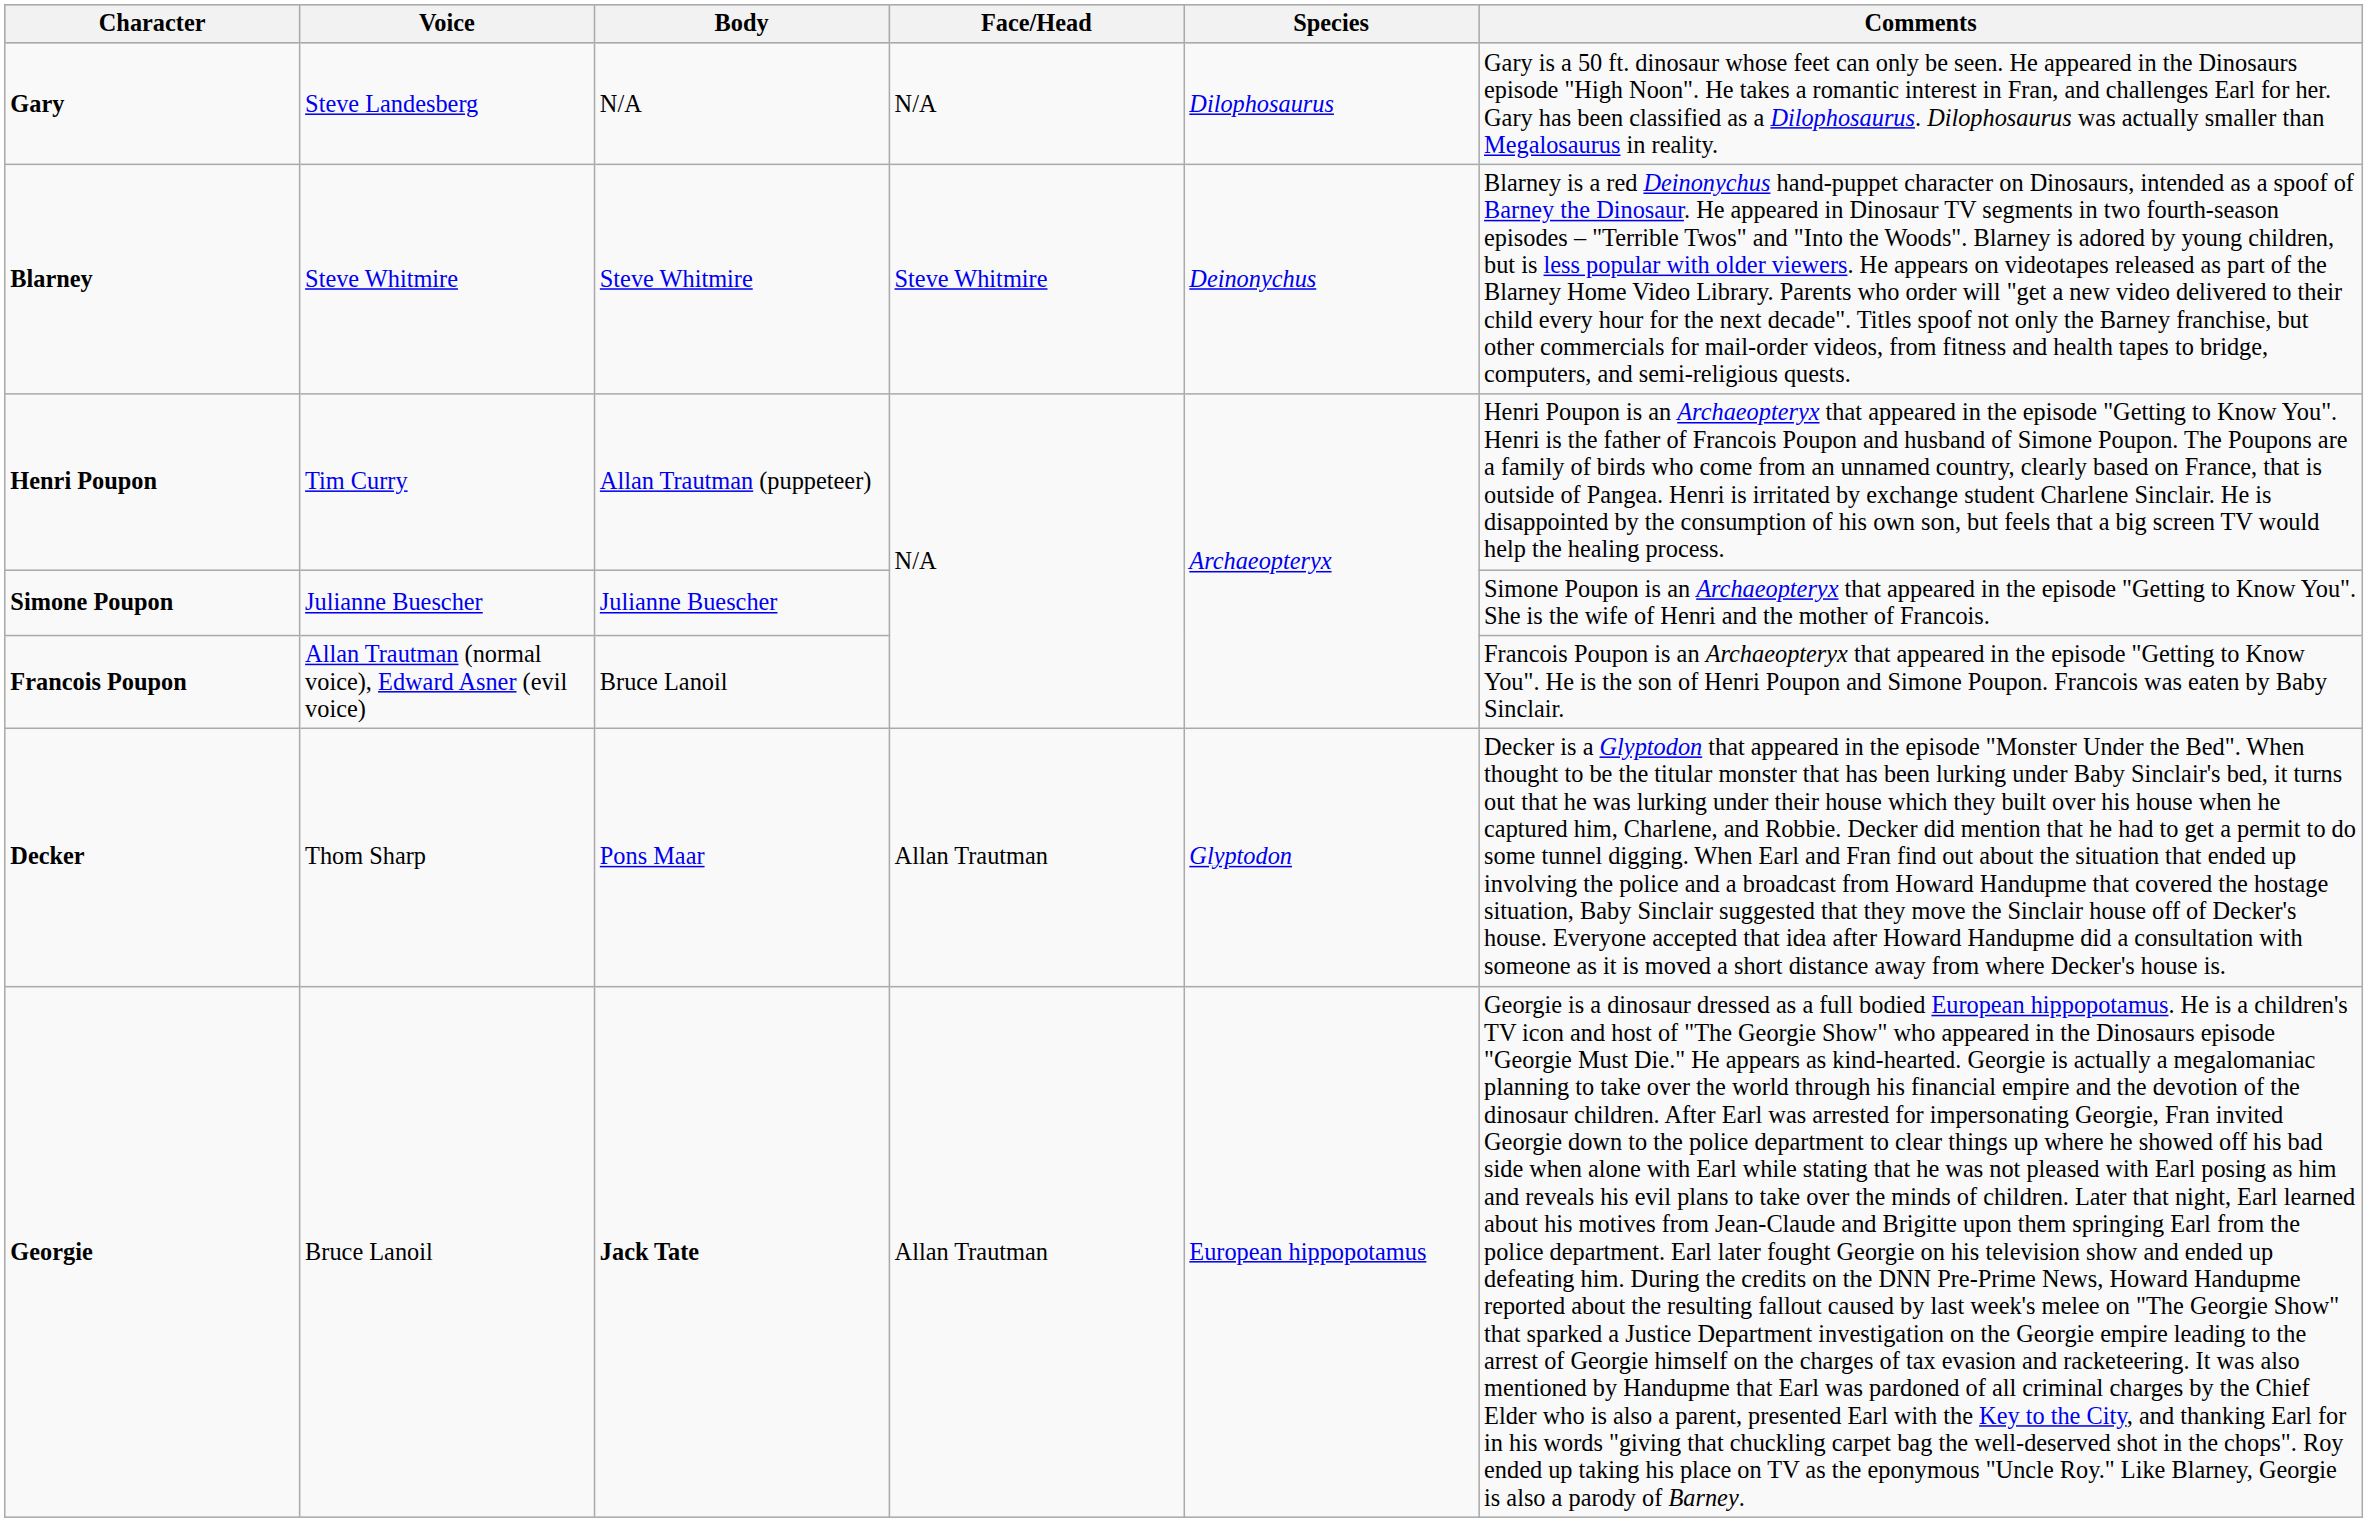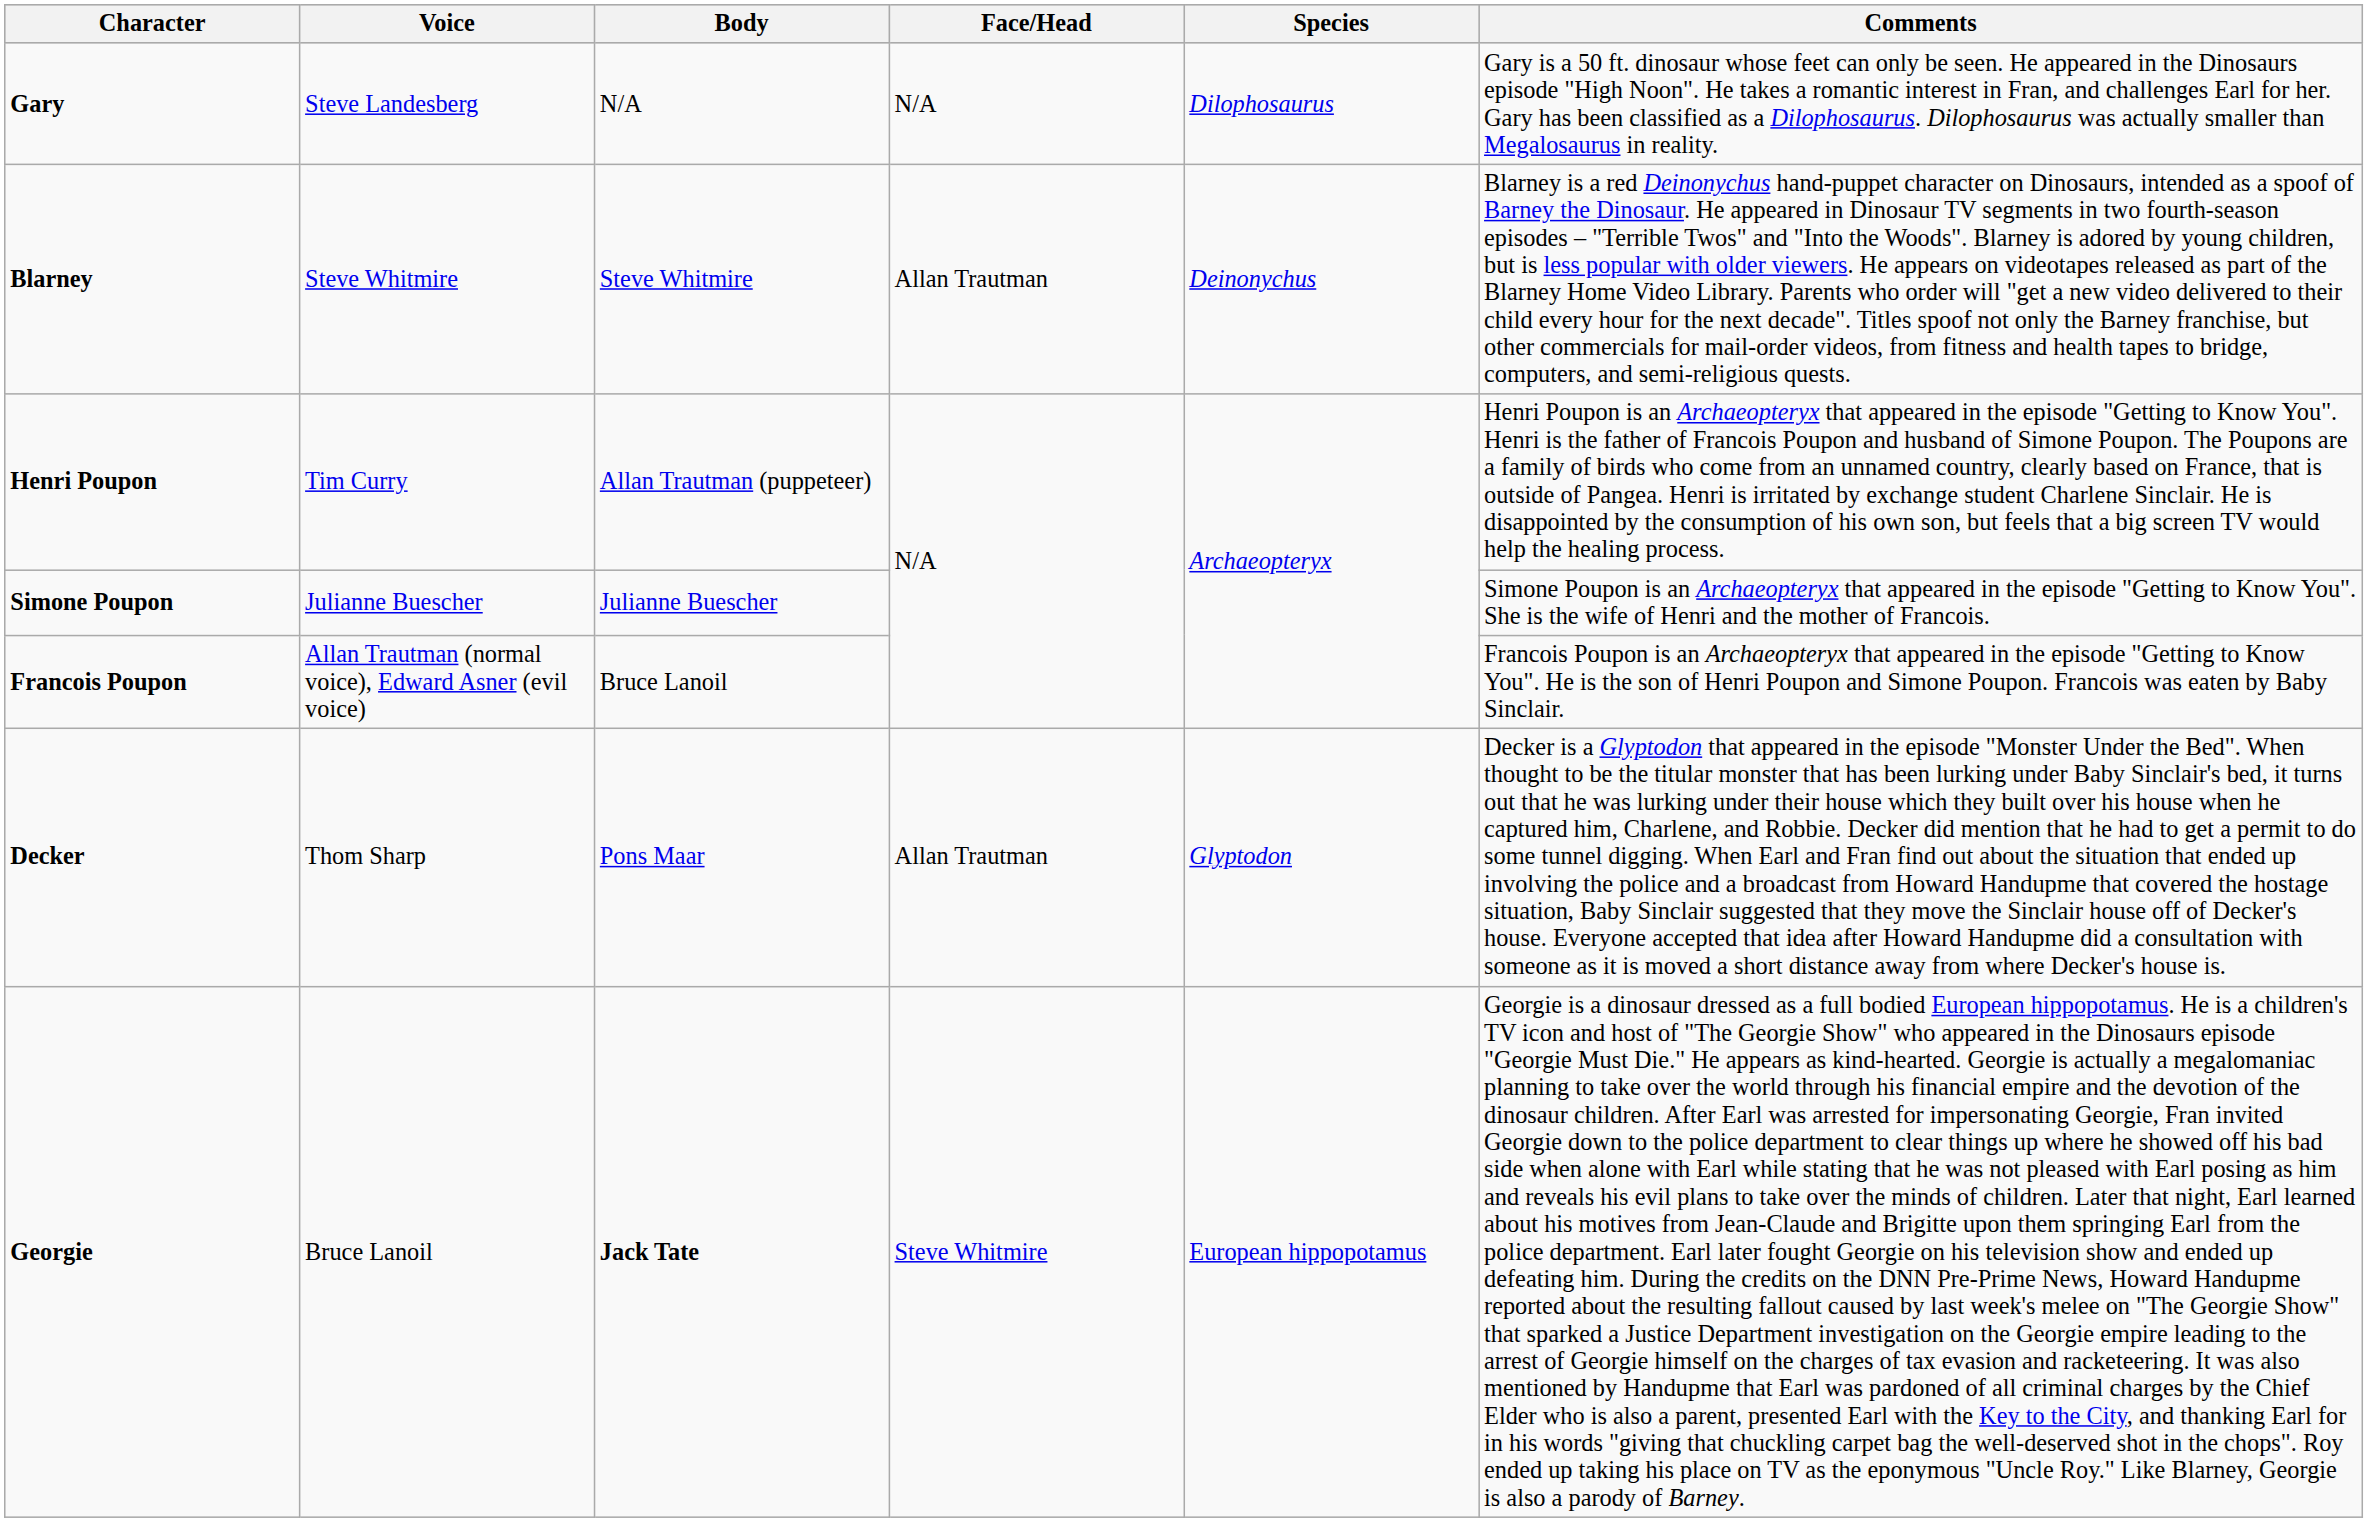Blarney | Face/Head: Steve Whitmire -> Allan Trautman
Georgie | Face/Head: Allan Trautman -> Steve Whitmire
